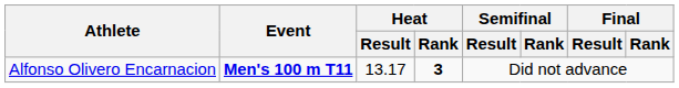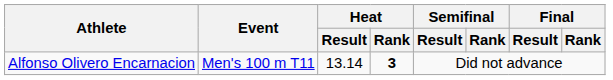Alfonso Olivero Encarnacion | Event: bold -> normal
Alfonso Olivero Encarnacion | Heat / Result: 13.17 -> 13.14
